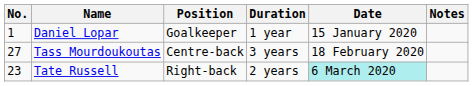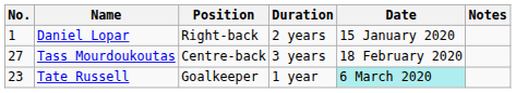Daniel Lopar | Position: Goalkeeper -> Right-back
Daniel Lopar | Duration: 1 year -> 2 years
Tate Russell | Position: Right-back -> Goalkeeper
Tate Russell | Duration: 2 years -> 1 year
